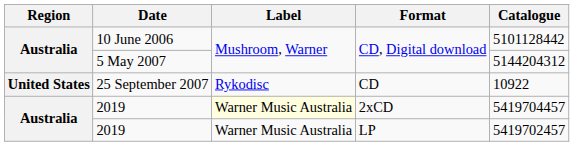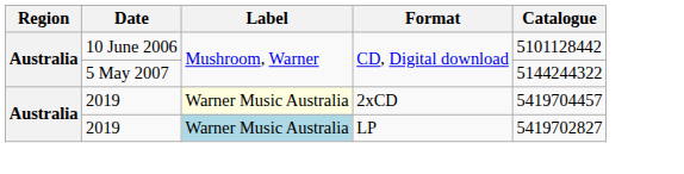5 May 2007 | Catalogue: 5144204312 -> 5144244322
- row: United States | 25 September 2007 | Rykodisc | CD | 10922
2019 / LP | Label: no background -> lightblue background
2019 / LP | Catalogue: 5419702457 -> 5419702827
